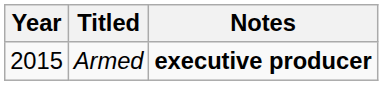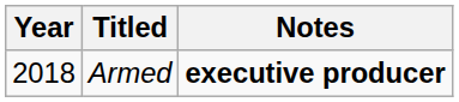Armed | Year: 2015 -> 2018
